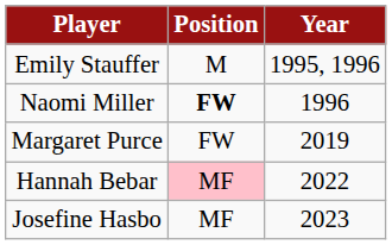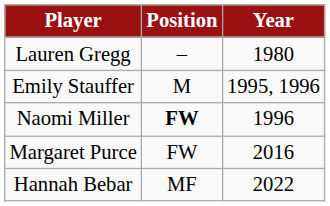+ row: Lauren Gregg | – | 1980
Margaret Purce | Year: 2019 -> 2016
Hannah Bebar | Position: pink background -> no background
- row: Josefine Hasbo | MF | 2023
